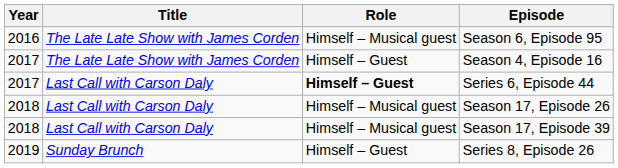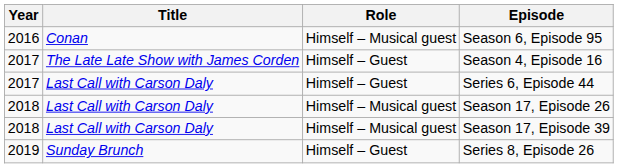Season 6, Episode 95 | Title: The Late Late Show with James Corden -> Conan
Series 6, Episode 44 | Role: bold -> normal
